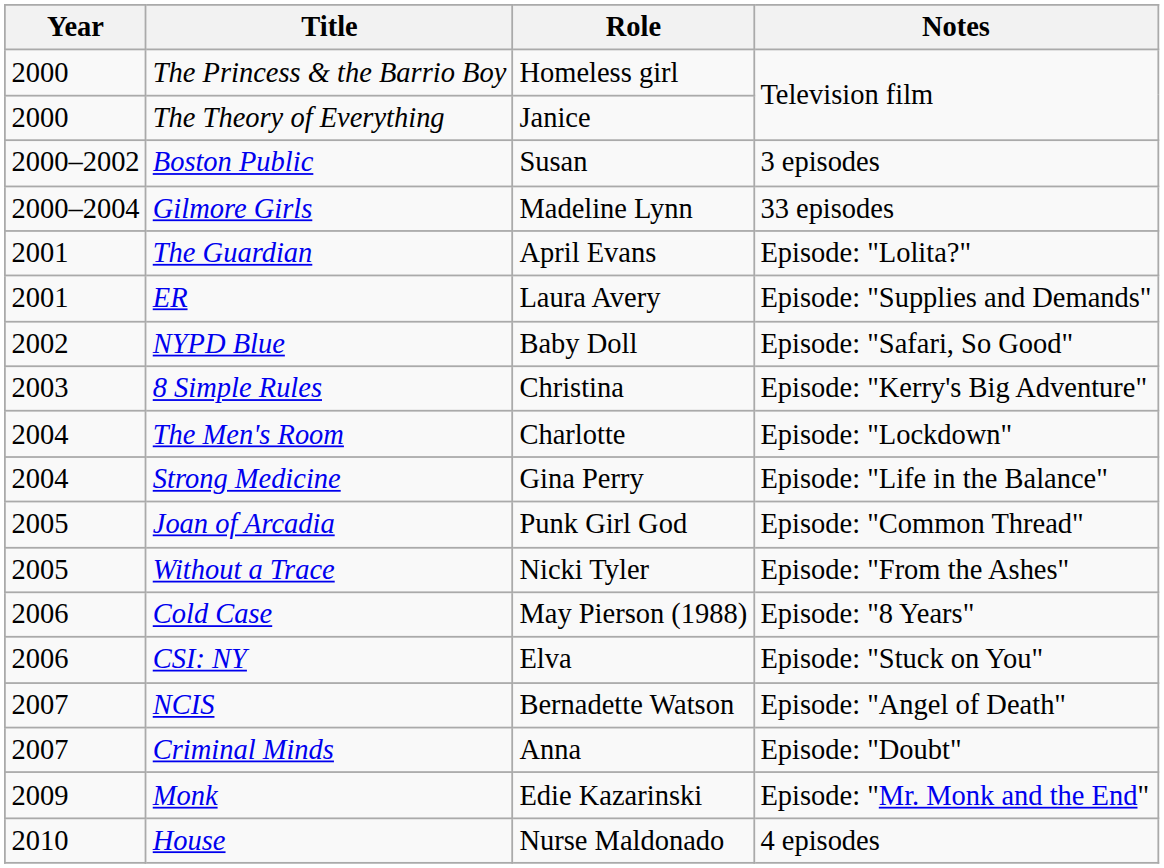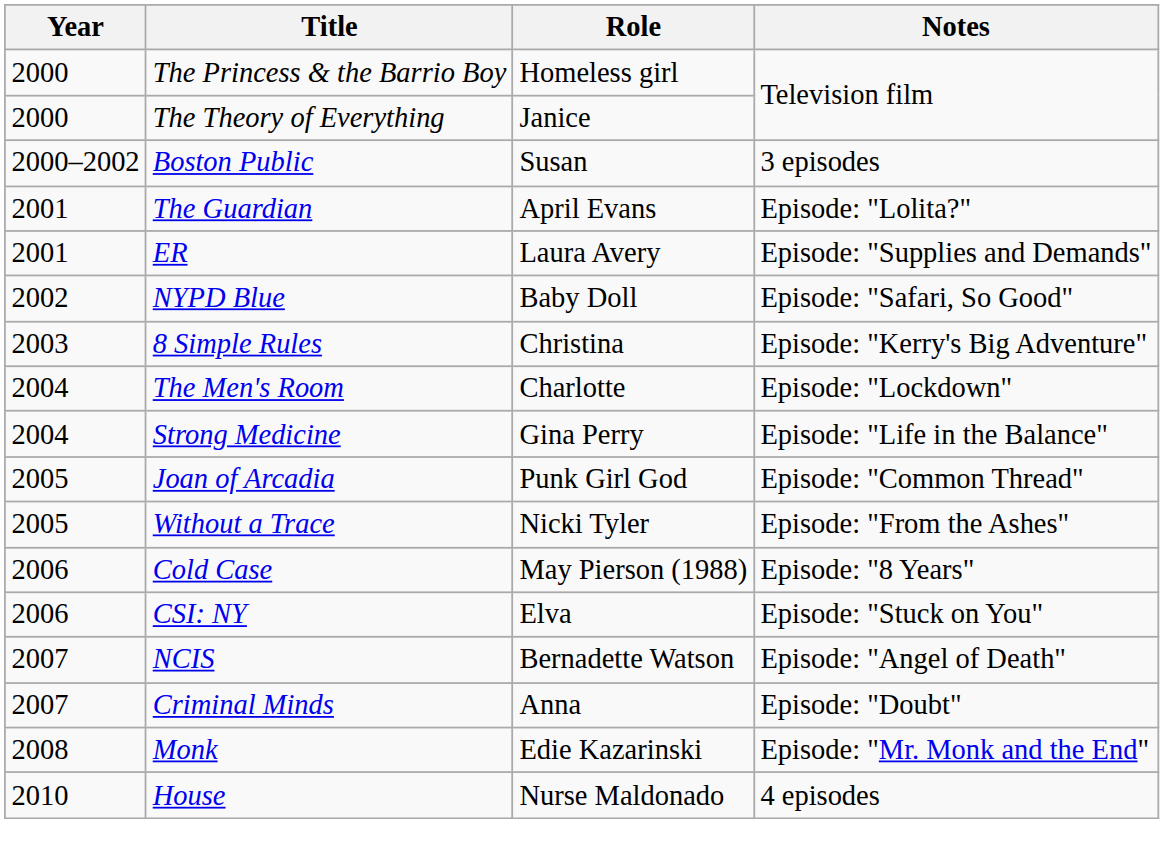- row: 2000–2004 | Gilmore Girls | Madeline Lynn | 33 episodes
Monk | Year: 2009 -> 2008
